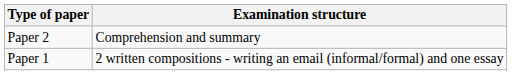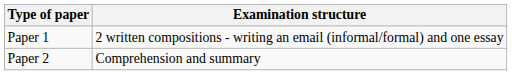rows swapped: Paper 1 <-> Paper 2
